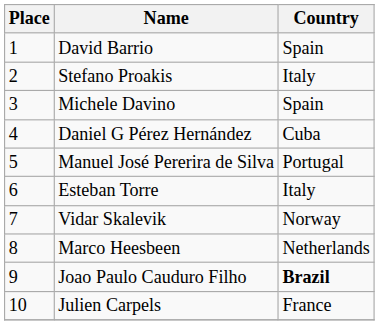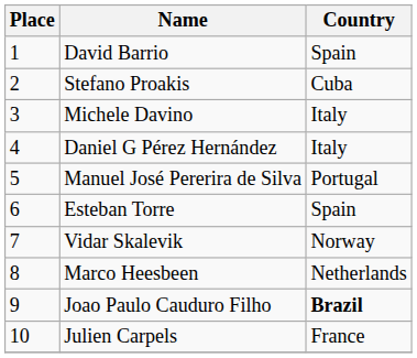Stefano Proakis | Country: Italy -> Cuba
Michele Davino | Country: Spain -> Italy
Daniel G Pérez Hernández | Country: Cuba -> Italy
Esteban Torre | Country: Italy -> Spain
